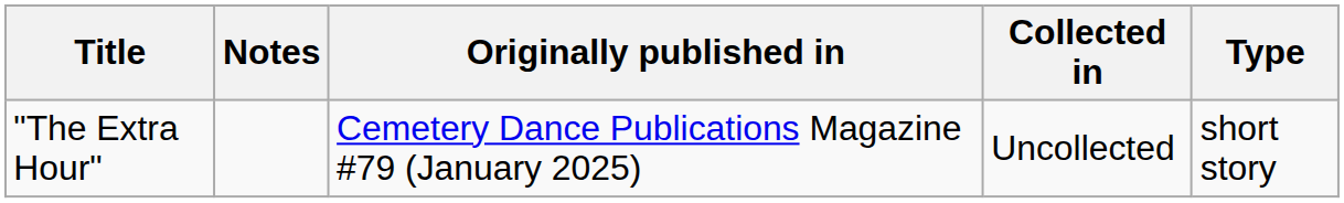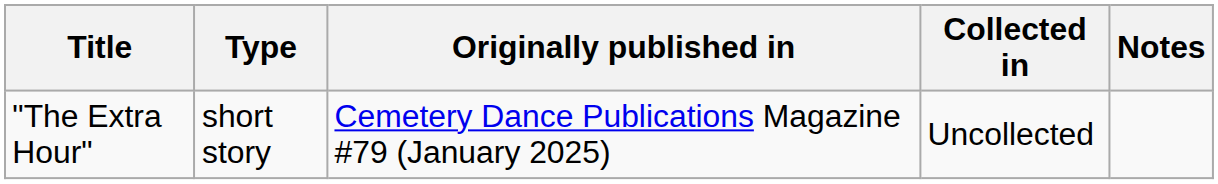columns swapped: Type <-> Notes
